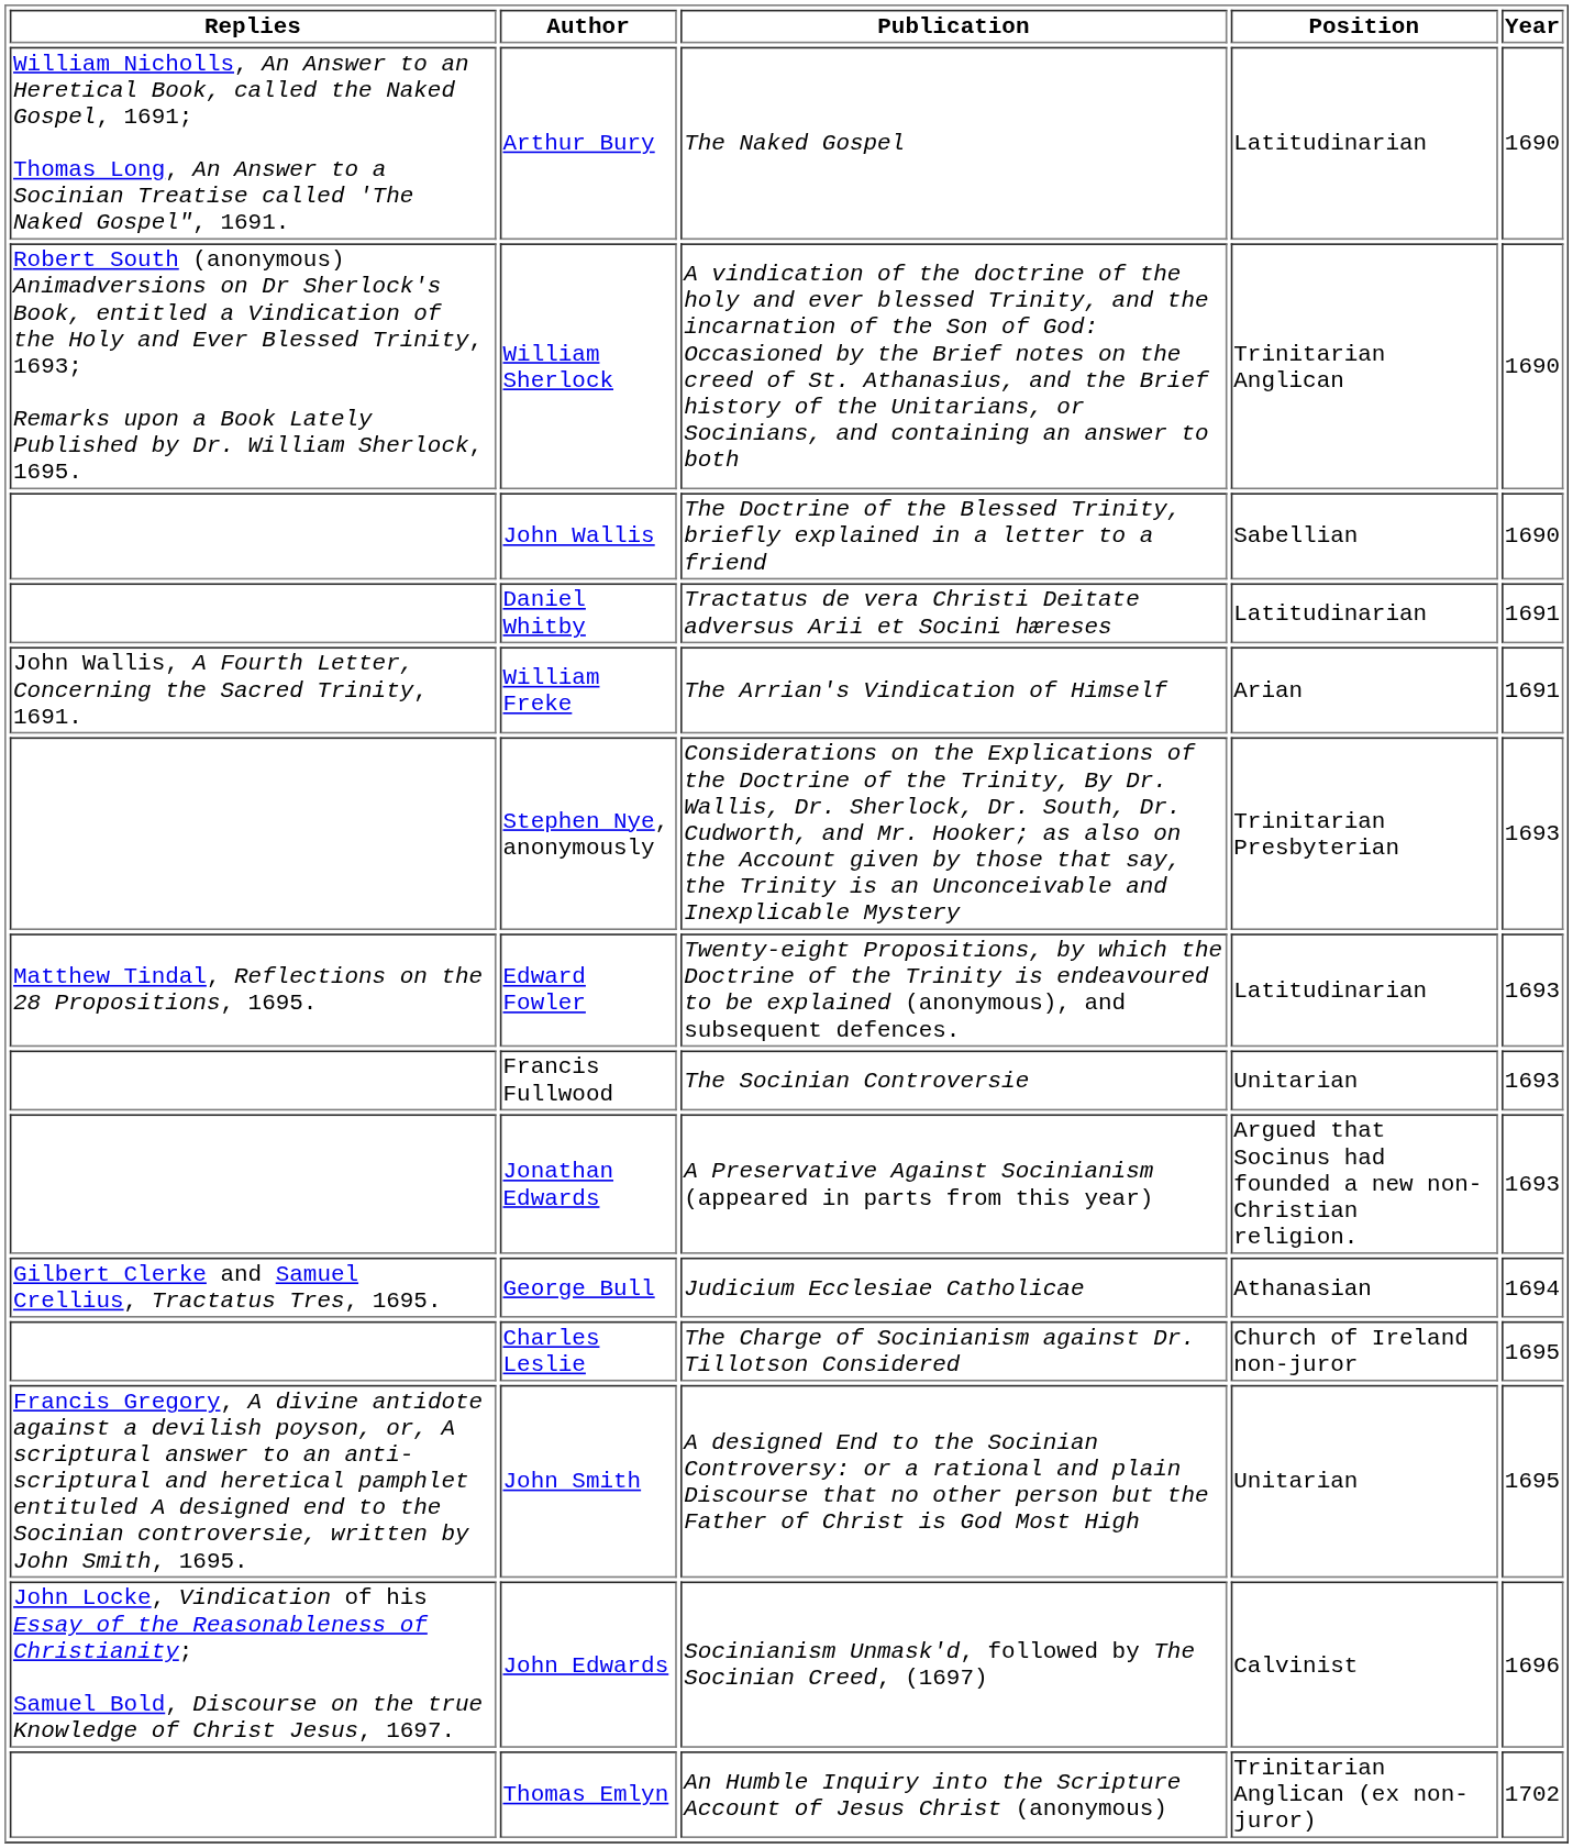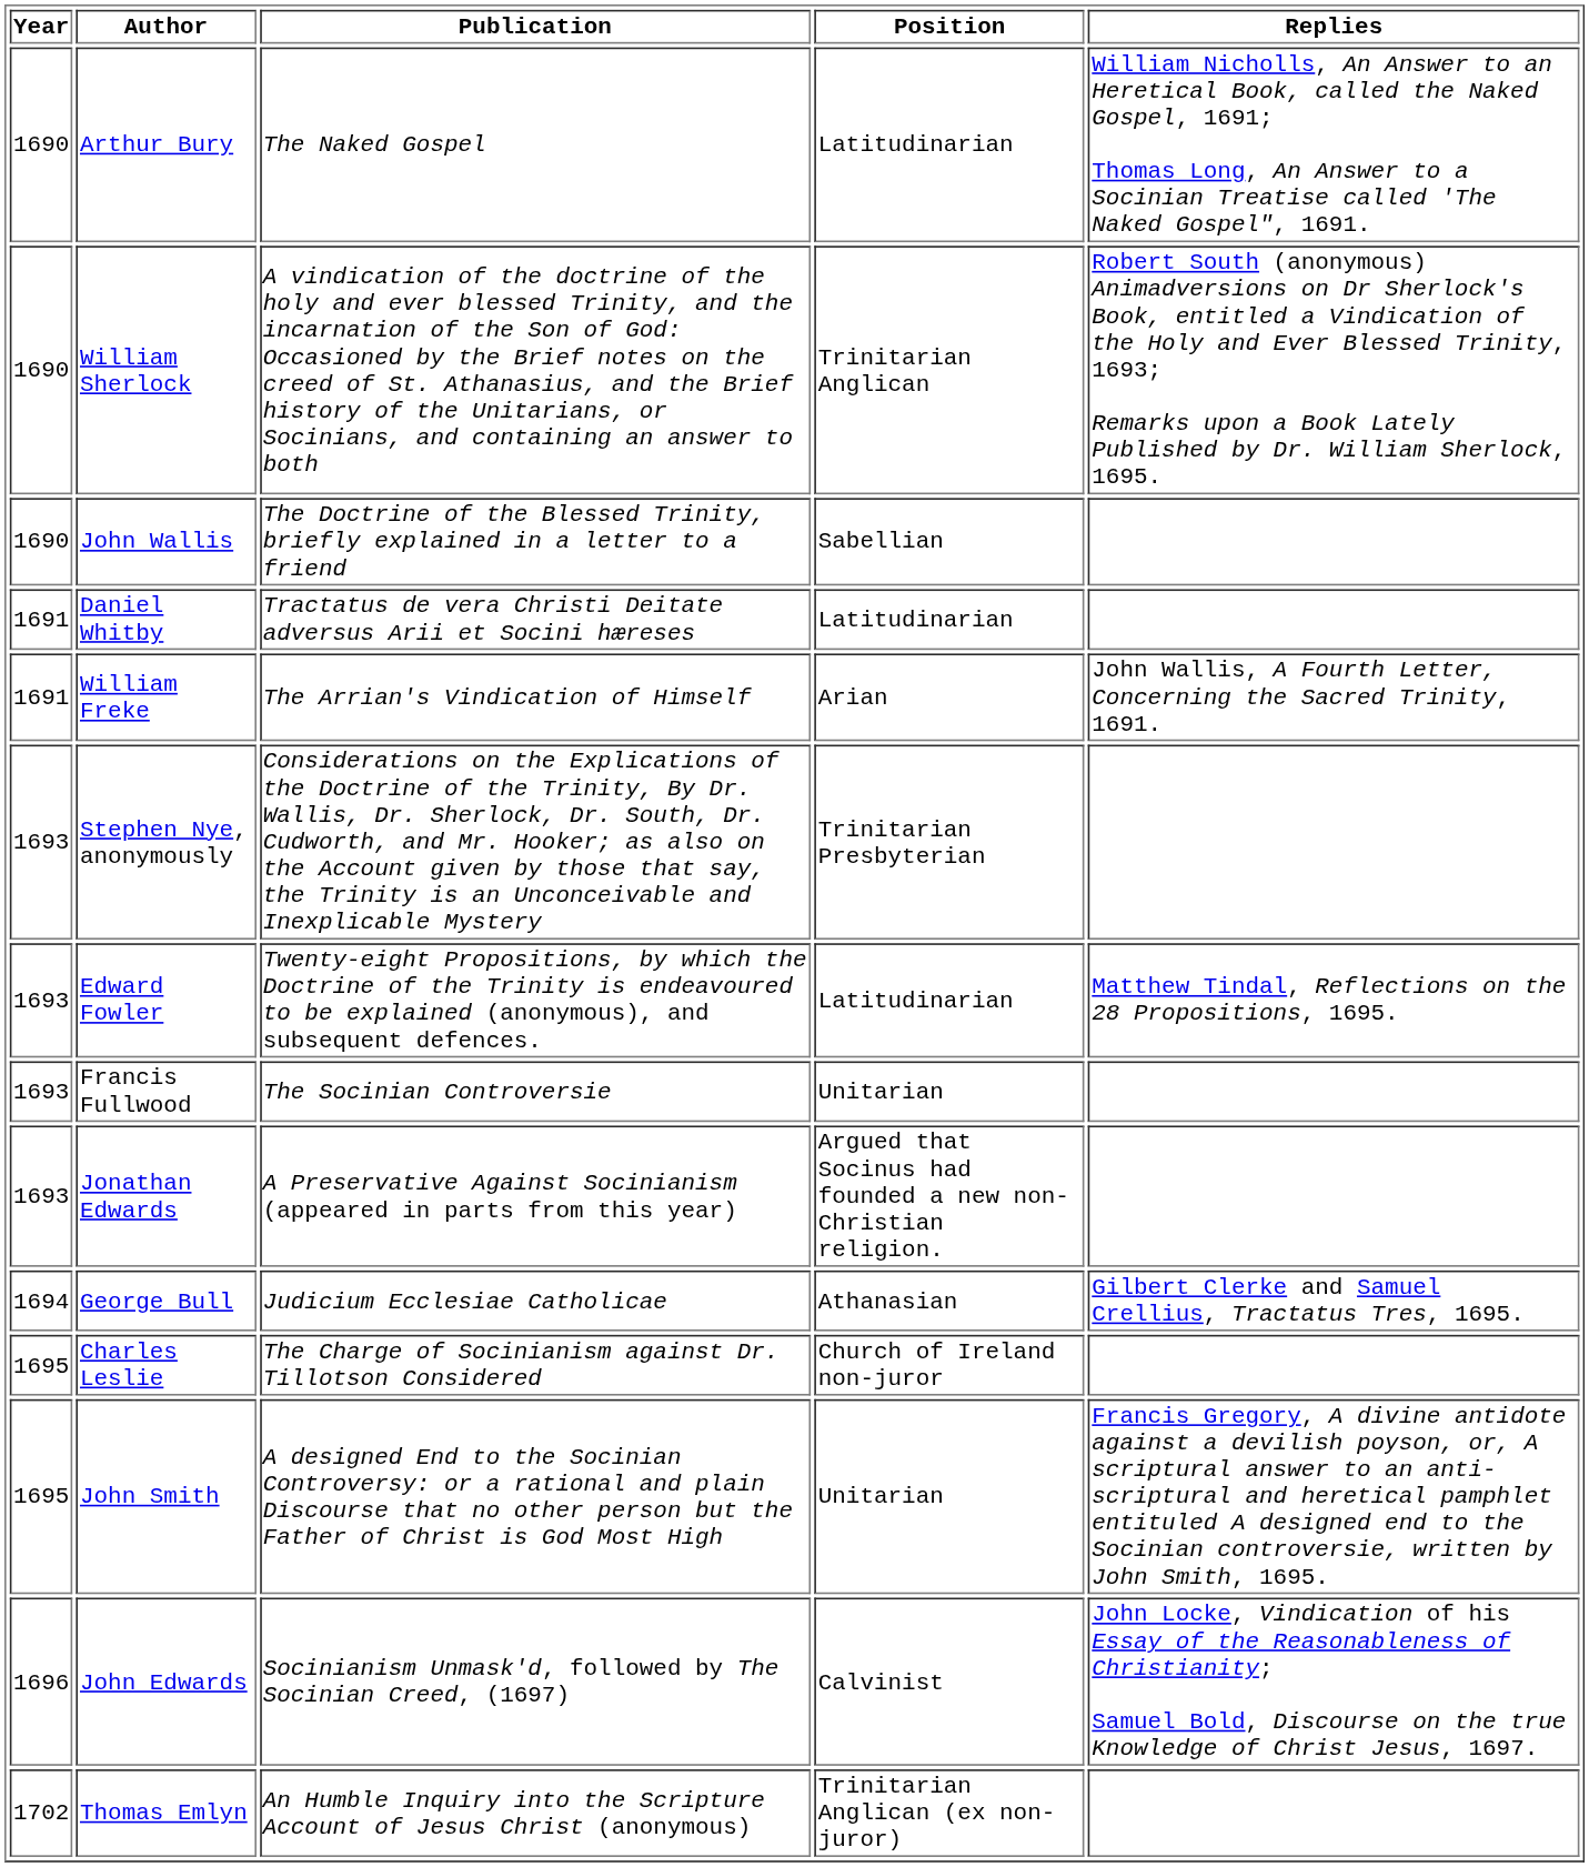columns swapped: Year <-> Replies
